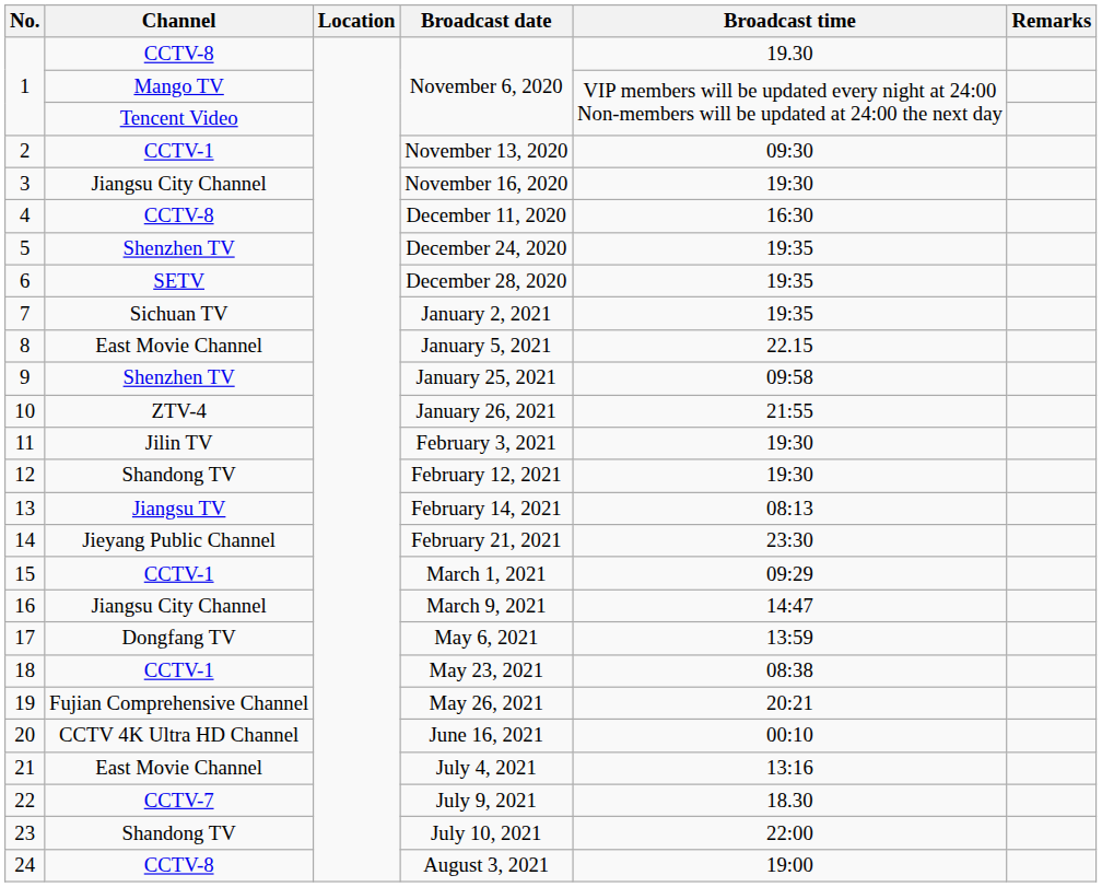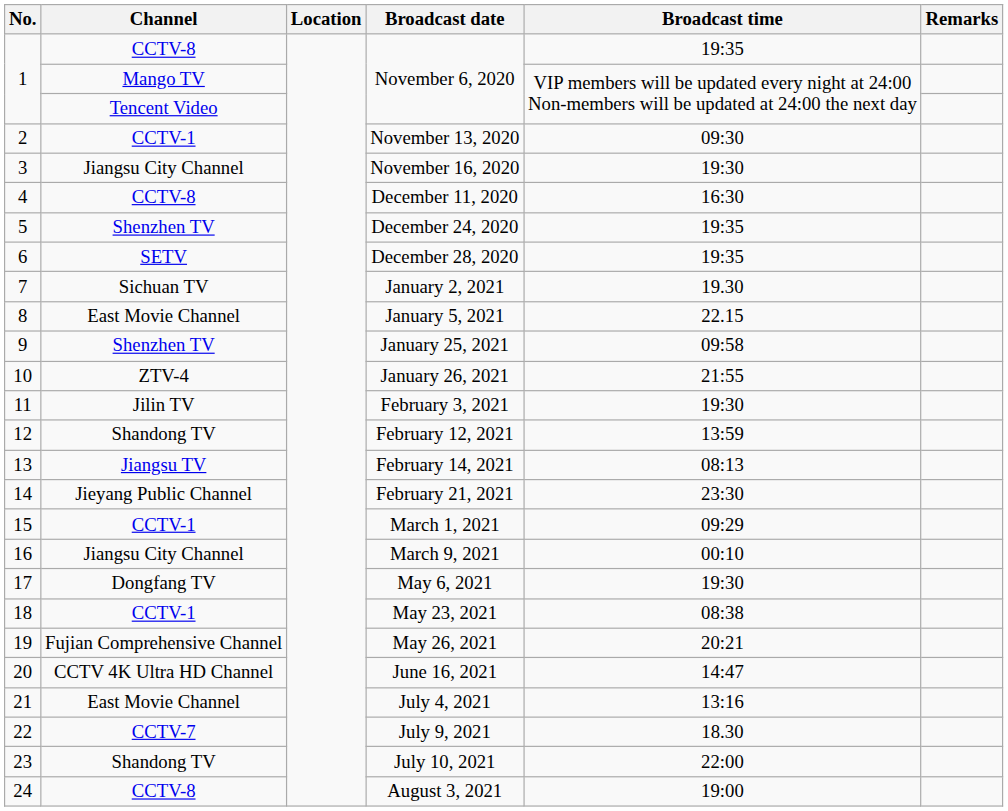CCTV-8 / November 6, 2020 | Broadcast time: 19.30 -> 19:35
January 2, 2021 | Broadcast time: 19:35 -> 19.30
February 12, 2021 | Broadcast time: 19:30 -> 13:59
March 9, 2021 | Broadcast time: 14:47 -> 00:10
May 6, 2021 | Broadcast time: 13:59 -> 19:30
June 16, 2021 | Broadcast time: 00:10 -> 14:47
